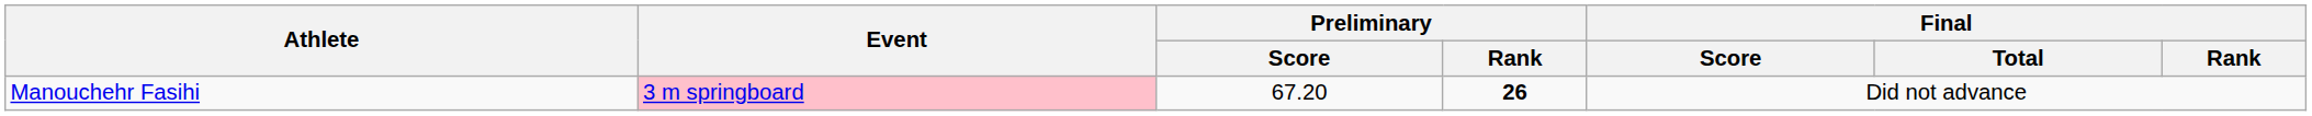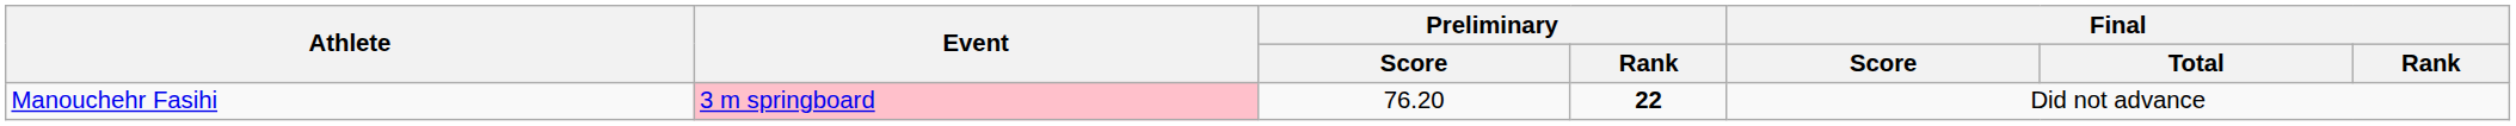Manouchehr Fasihi | Preliminary / Score: 67.20 -> 76.20
Manouchehr Fasihi | Preliminary / Rank: 26 -> 22
